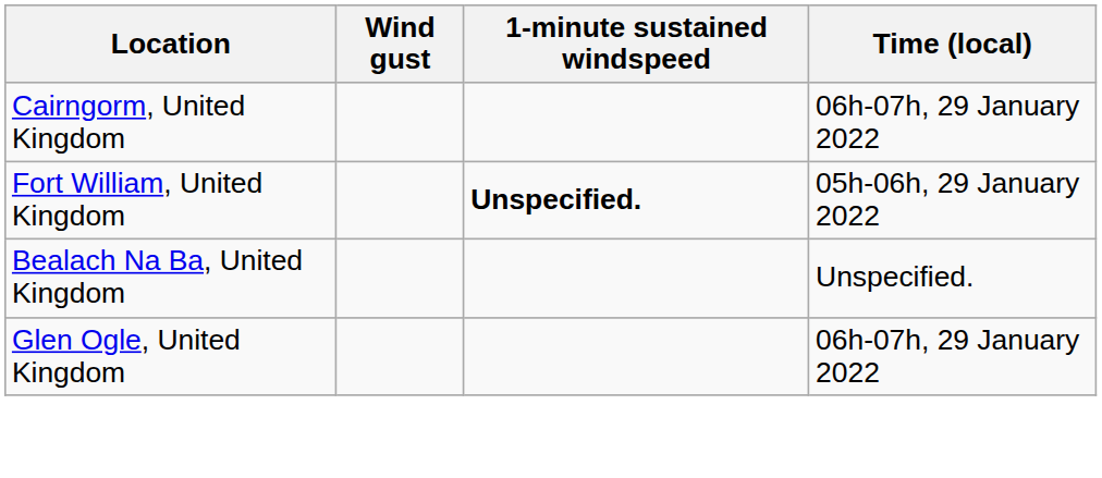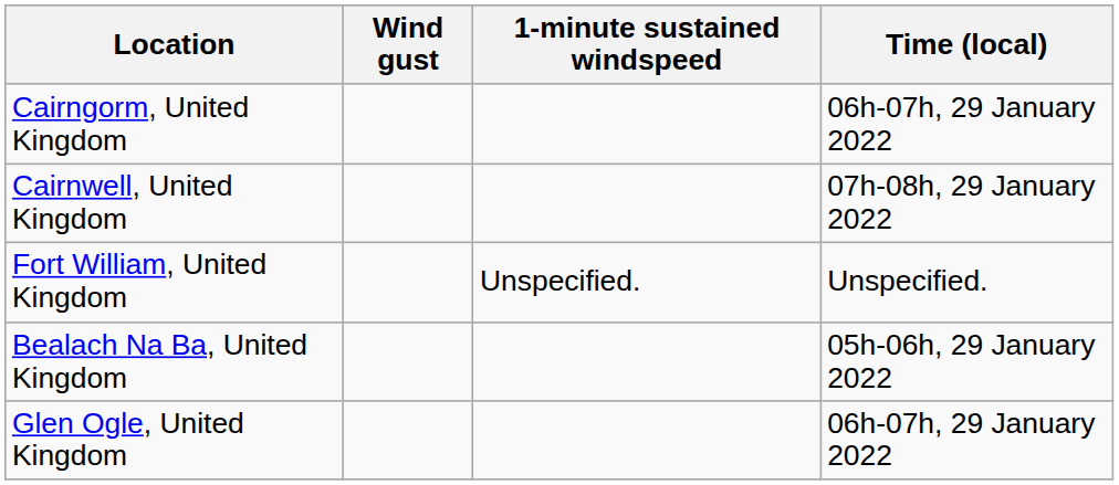+ row: Cairnwell, United Kingdom | 07h-08h, 29 January 2022
Fort William, United Kingdom | 1-minute sustained windspeed: bold -> normal
Fort William, United Kingdom | Time (local): 05h-06h, 29 January 2022 -> Unspecified.
Bealach Na Ba, United Kingdom | Time (local): Unspecified. -> 05h-06h, 29 January 2022
